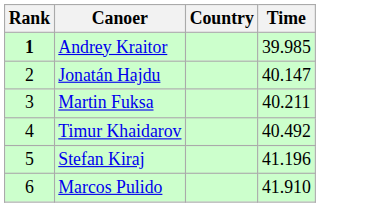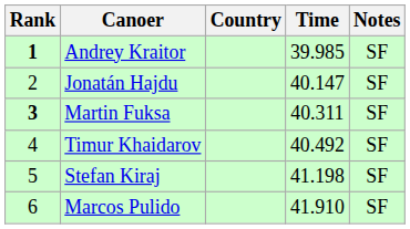+ column: Notes | SF | SF | SF | SF | SF | SF
Martin Fuksa | Rank: normal -> bold
Martin Fuksa | Time: 40.211 -> 40.311
Stefan Kiraj | Time: 41.196 -> 41.198
